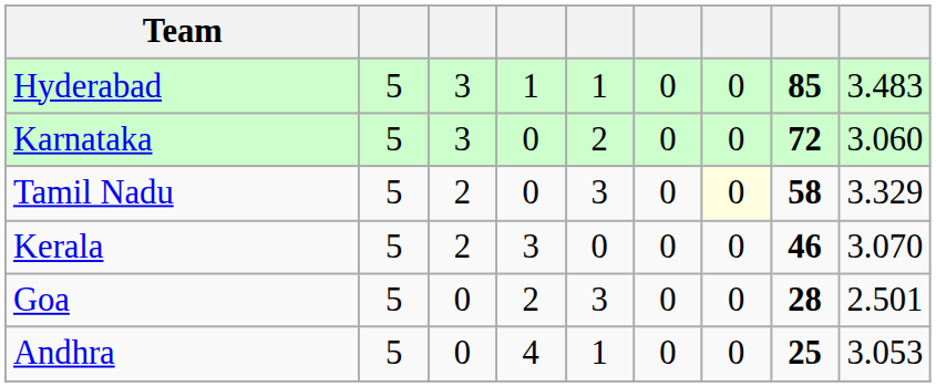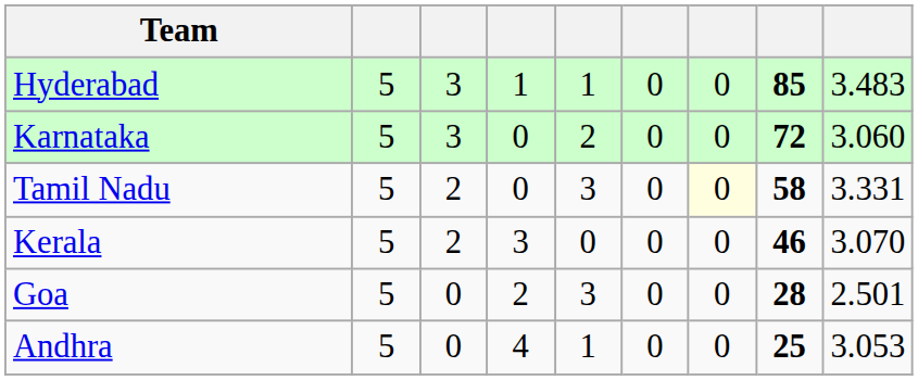Tamil Nadu | column 9: 3.329 -> 3.331
